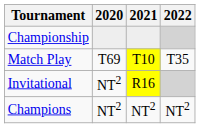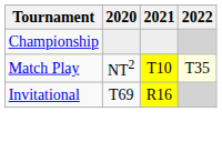Match Play | 2020: T69 -> NT2
Match Play | 2022: no background -> lightyellow background
Invitational | 2020: NT2 -> T69
- row: Champions | NT2 | NT2 | NT2
